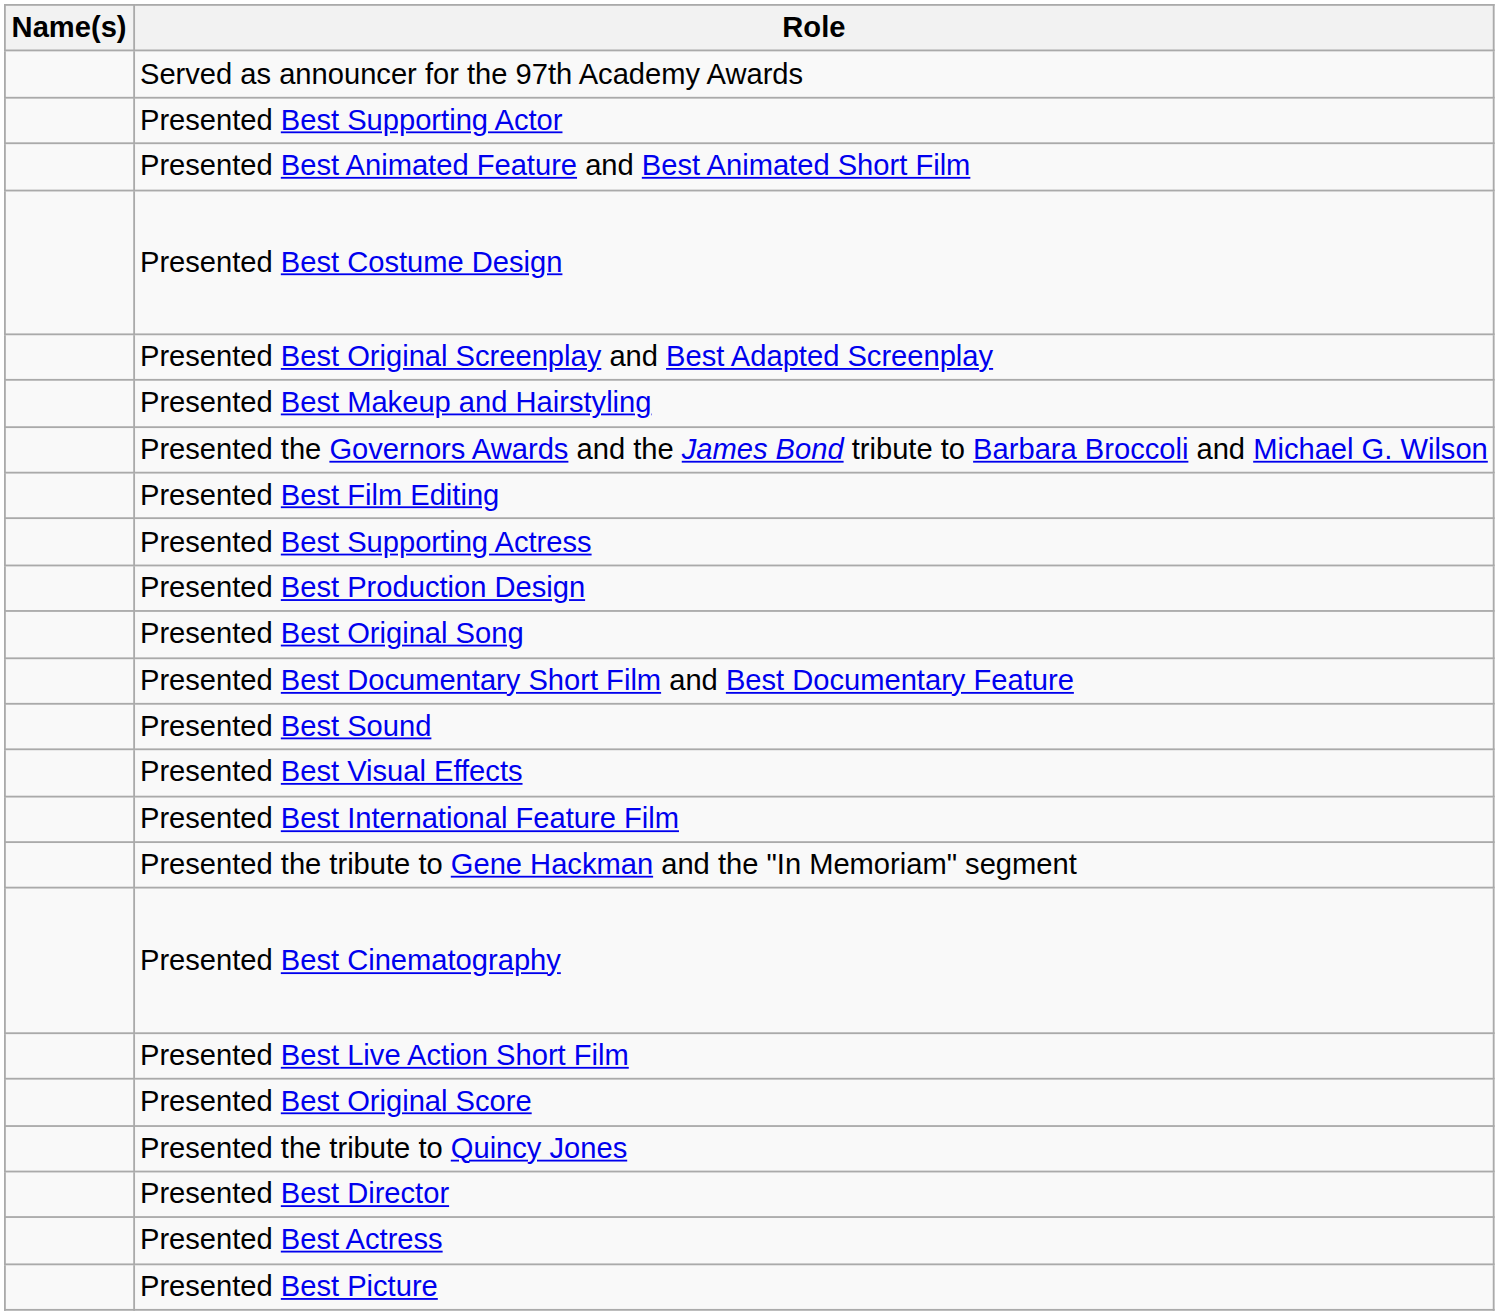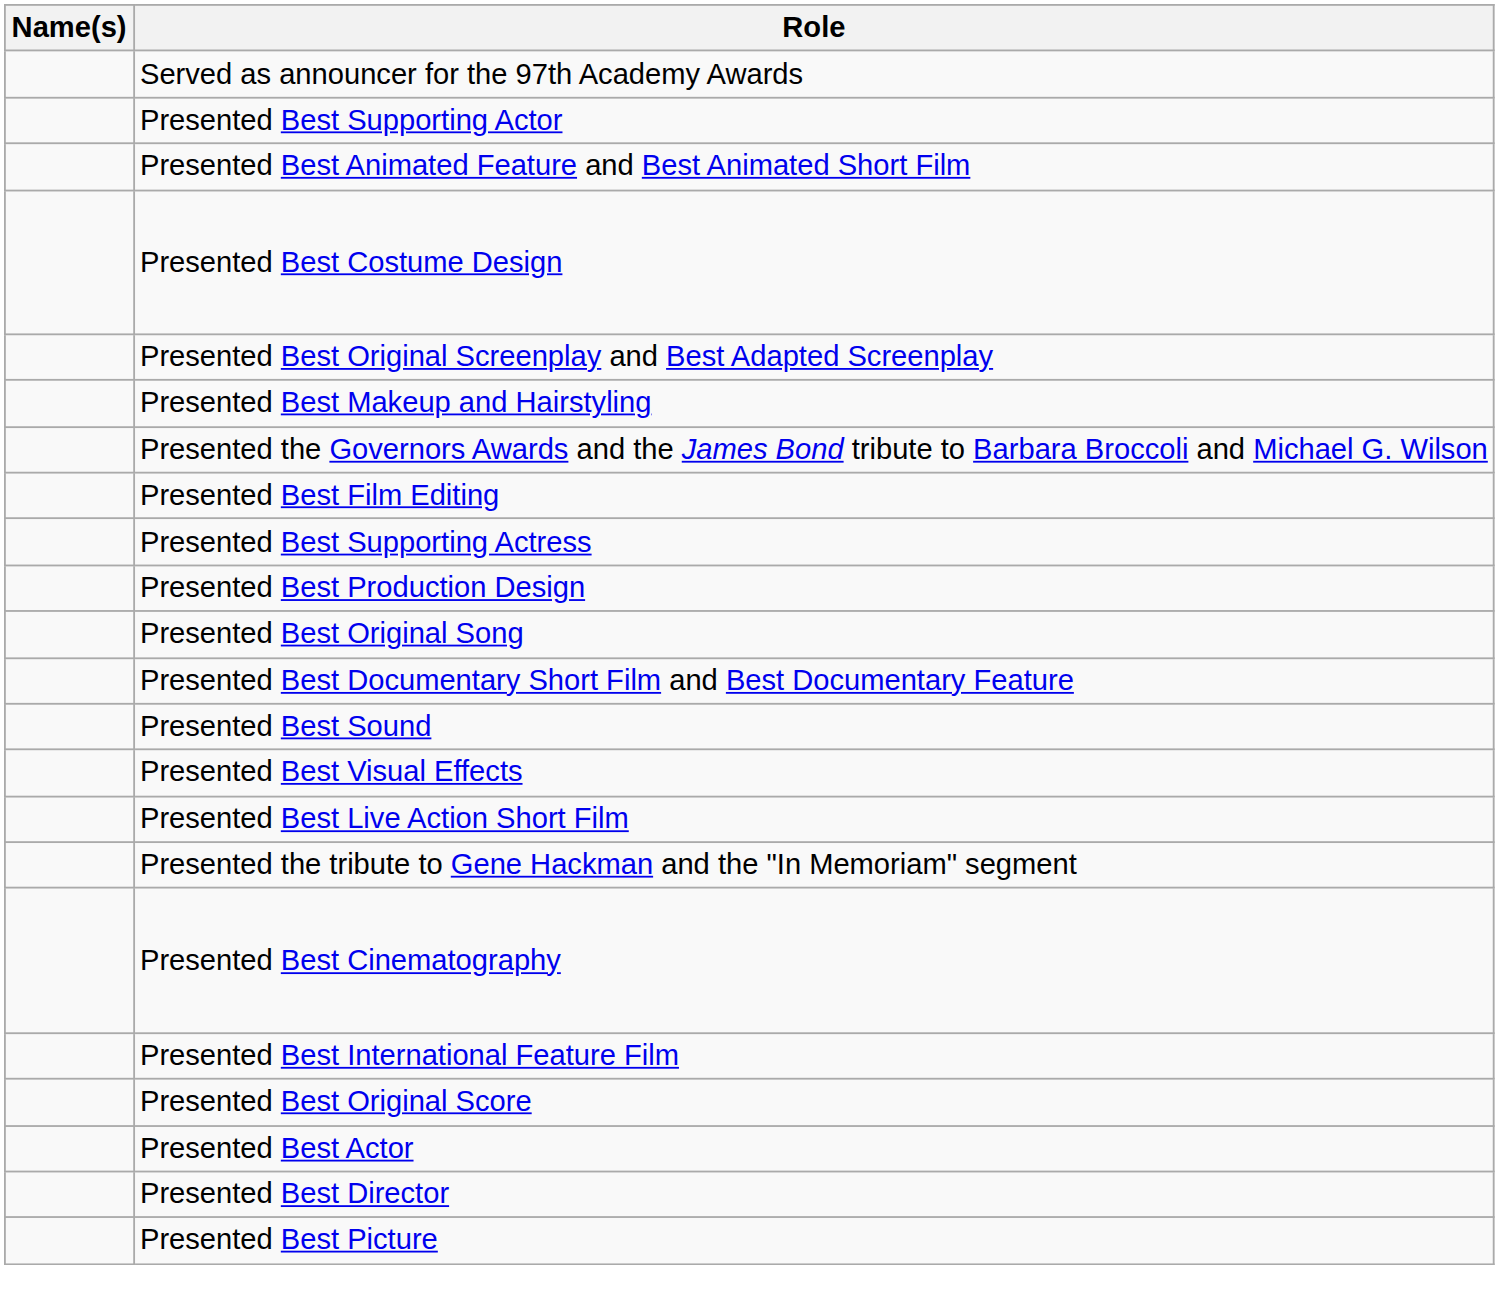rows swapped: Presented Best Live Action Short Film <-> Presented Best International Feature Film
- row: Presented the tribute to Quincy Jones
+ row: Presented Best Actor
- row: Presented Best Actress
